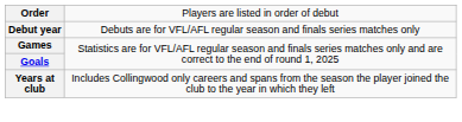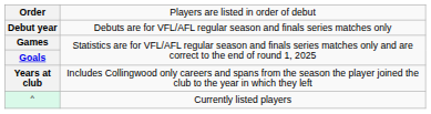+ row: ^ | Currently listed players
